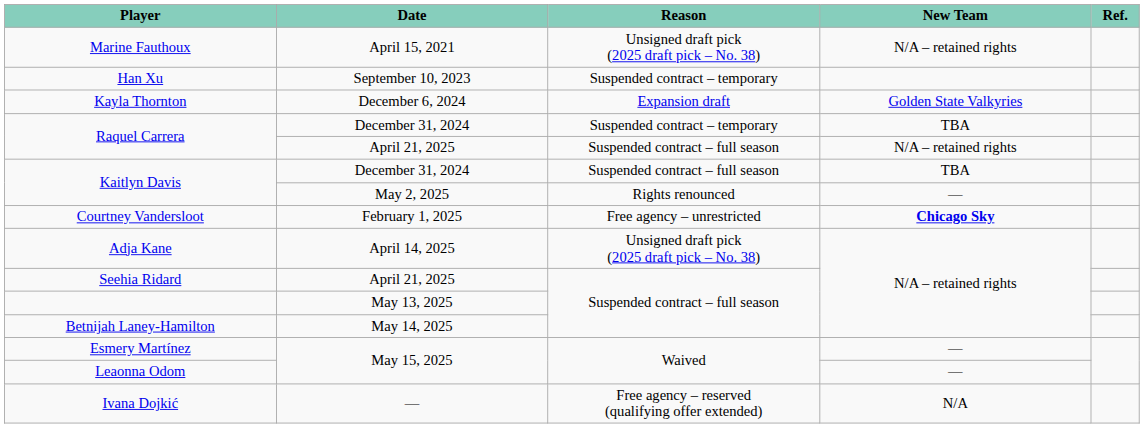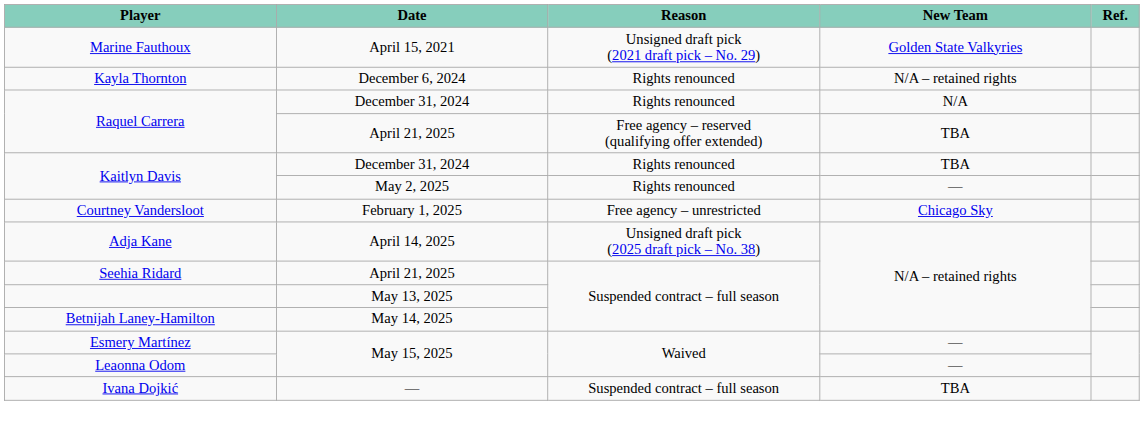Marine Fauthoux | Reason: Unsigned draft pick (2025 draft pick – No. 38) -> Unsigned draft pick (2021 draft pick – No. 29)
Marine Fauthoux | New Team: N/A – retained rights -> Golden State Valkyries
- row: Han Xu | September 10, 2023 | Suspended contract – temporary
Kayla Thornton | Reason: Expansion draft -> Rights renounced
Kayla Thornton | New Team: Golden State Valkyries -> N/A – retained rights
Raquel Carrera / December 31, 2024 | Reason: Suspended contract – temporary -> Rights renounced
Raquel Carrera / December 31, 2024 | New Team: TBA -> N/A
Raquel Carrera / April 21, 2025 | Reason: Suspended contract – full season -> Free agency – reserved (qualifying offer extended)
Raquel Carrera / April 21, 2025 | New Team: N/A – retained rights -> TBA
Kaitlyn Davis / December 31, 2024 | Reason: Suspended contract – full season -> Rights renounced
Courtney Vandersloot | New Team: bold -> normal
Ivana Dojkić | Reason: Free agency – reserved (qualifying offer extended) -> Suspended contract – full season
Ivana Dojkić | New Team: N/A -> TBA
